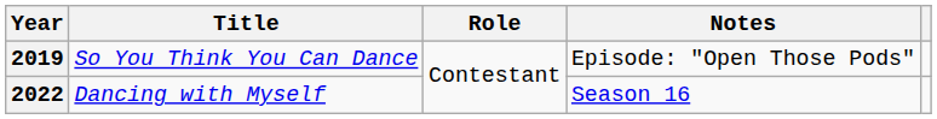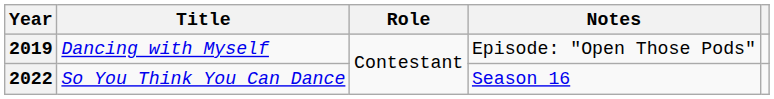2019 | Title: So You Think You Can Dance -> Dancing with Myself
2022 | Title: Dancing with Myself -> So You Think You Can Dance
